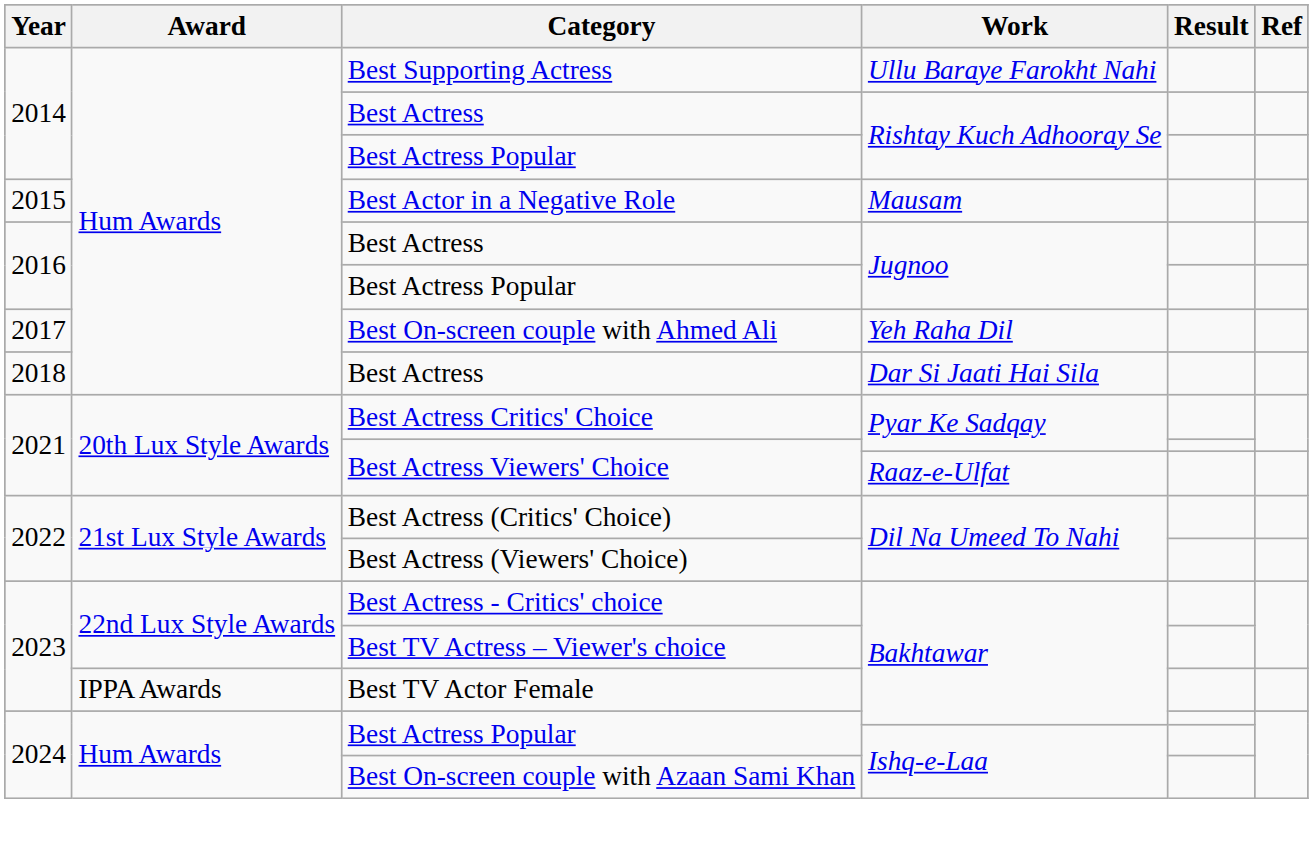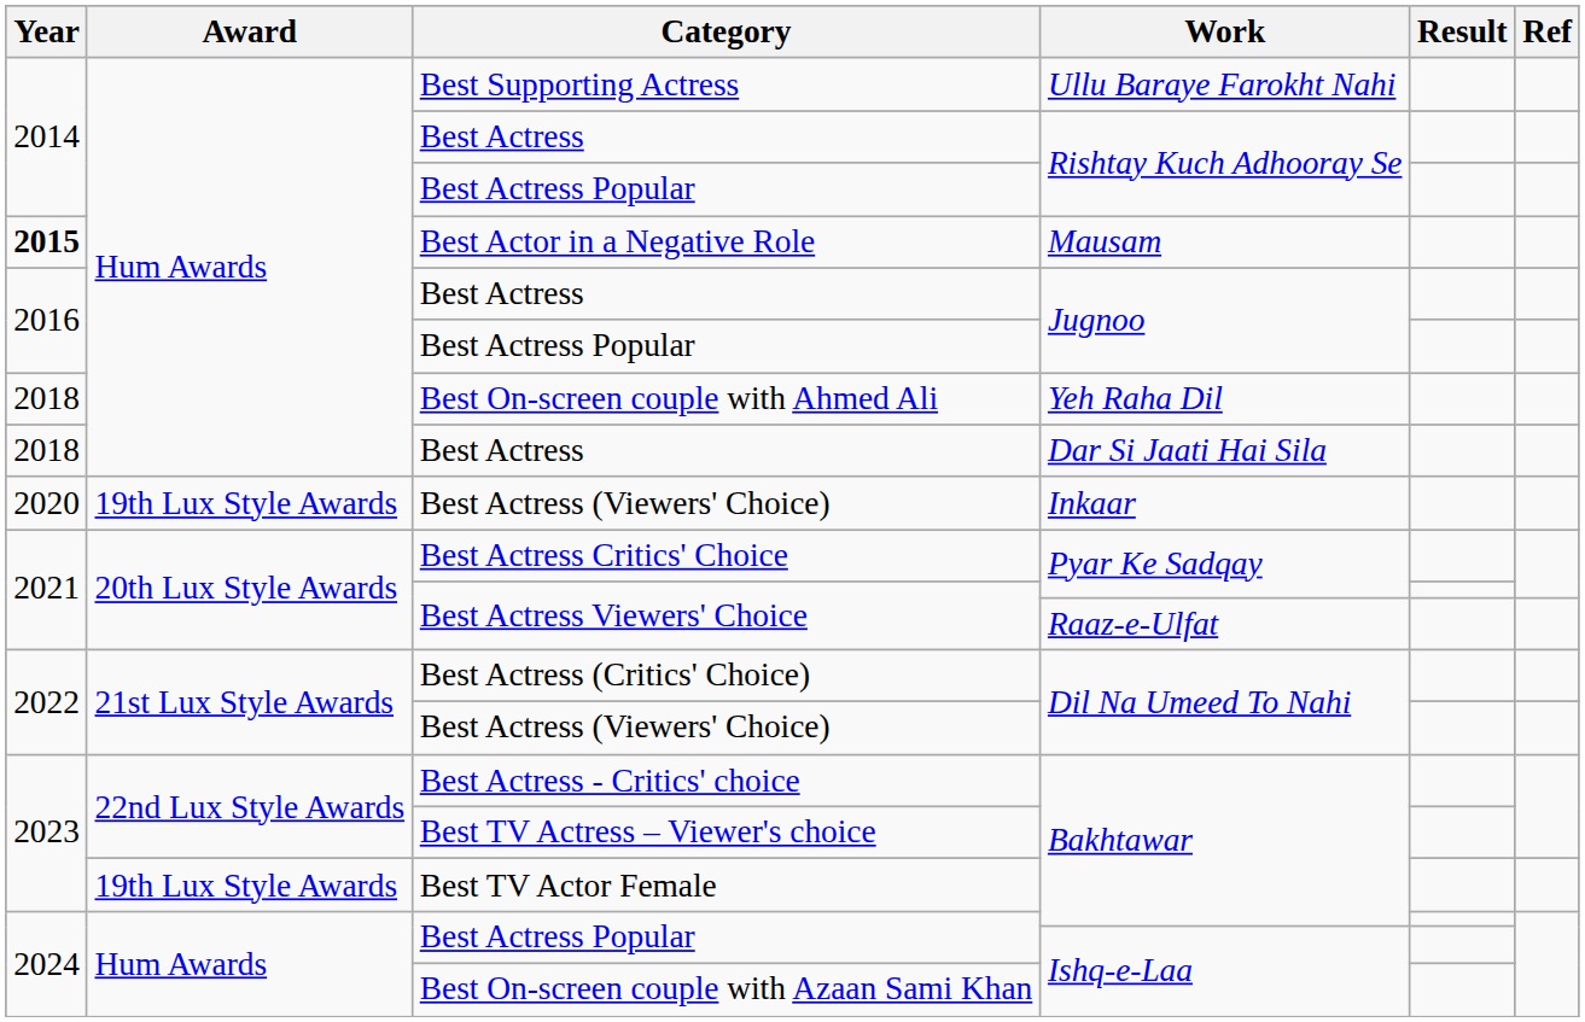Best Actor in a Negative Role | Year: normal -> bold
Best On-screen couple with Ahmed Ali | Year: 2017 -> 2018
+ row: 2020 | 19th Lux Style Awards | Best Actress (Viewers' Choice) | Inkaar
Best TV Actor Female | Award: IPPA Awards -> 19th Lux Style Awards
